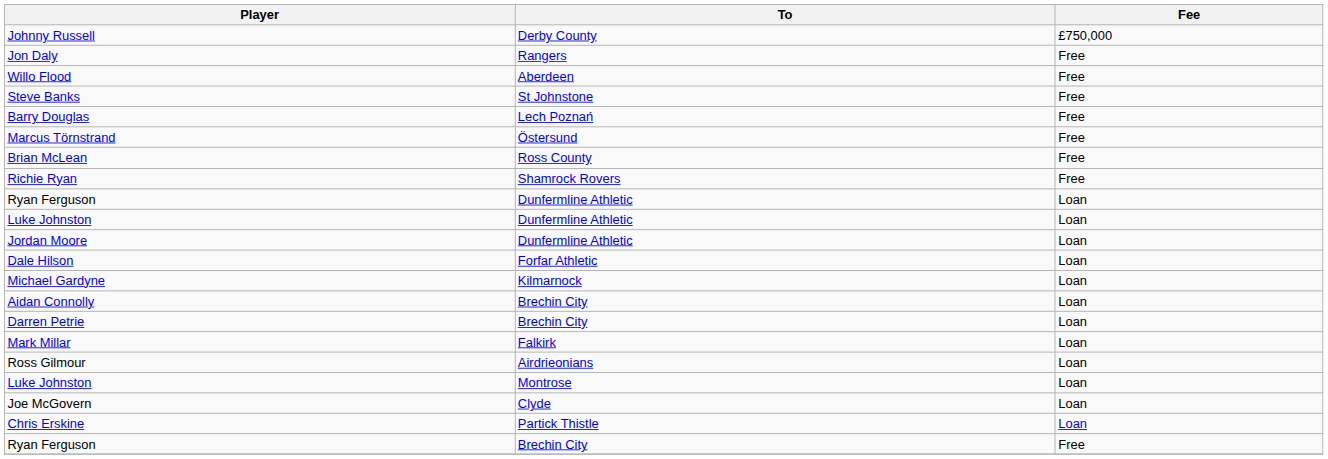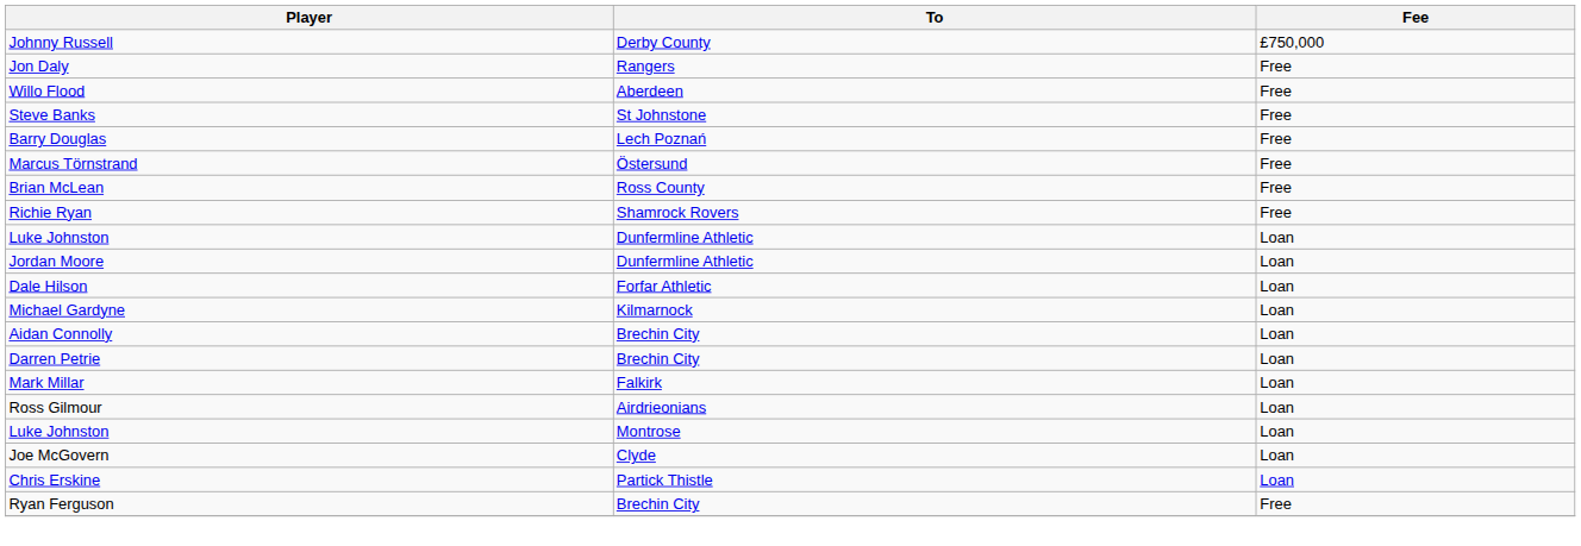- row: Ryan Ferguson | Dunfermline Athletic | Loan
